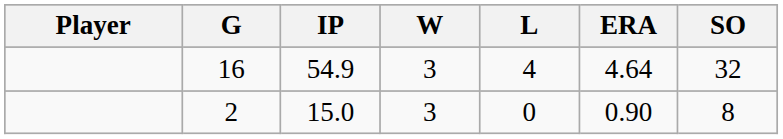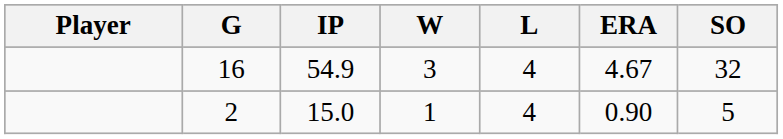16 | ERA: 4.64 -> 4.67
2 | W: 3 -> 1
2 | L: 0 -> 4
2 | SO: 8 -> 5
